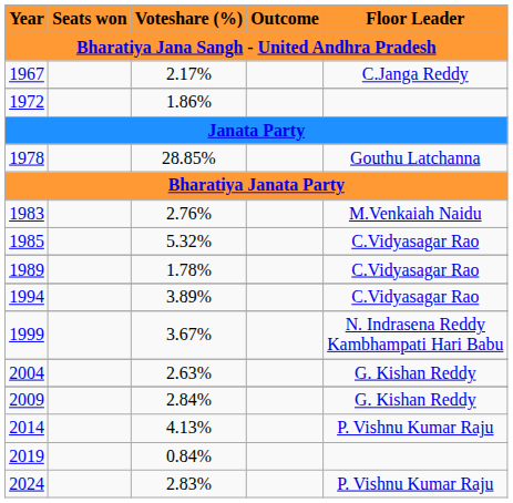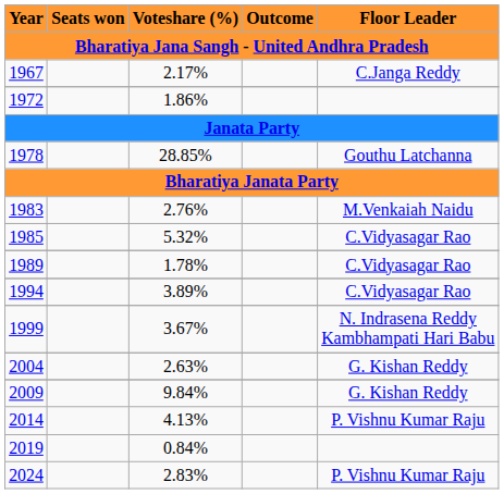2009 | Voteshare (%): 2.84% -> 9.84%
